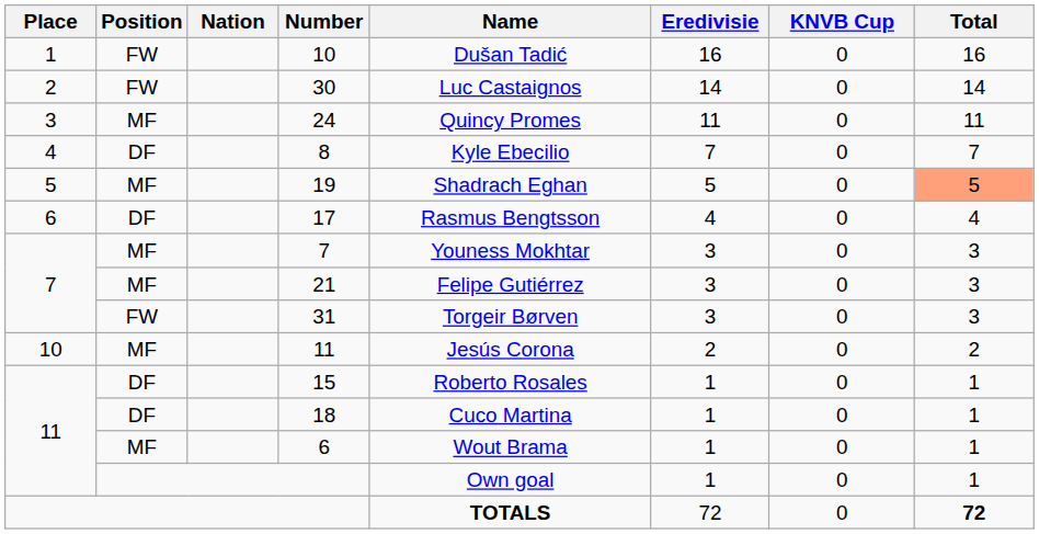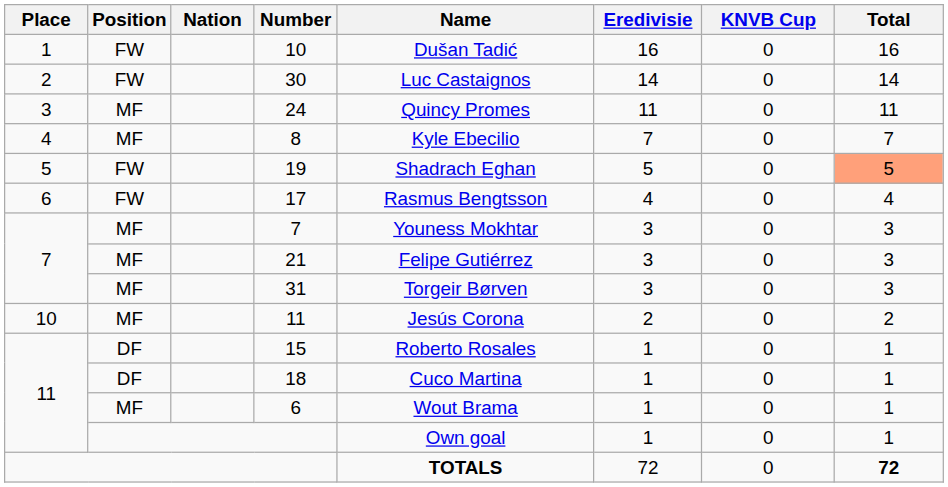8 | Position: DF -> MF
19 | Position: MF -> FW
17 | Position: DF -> FW
31 | Position: FW -> MF
